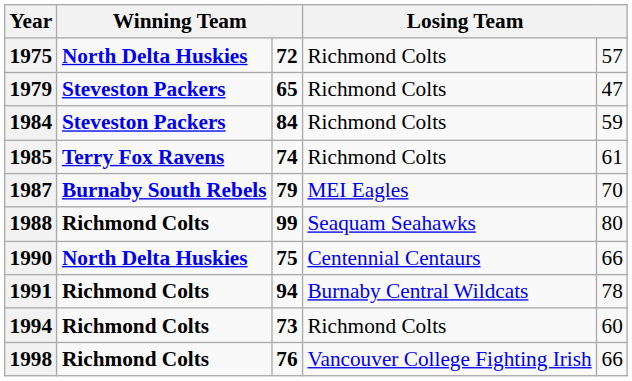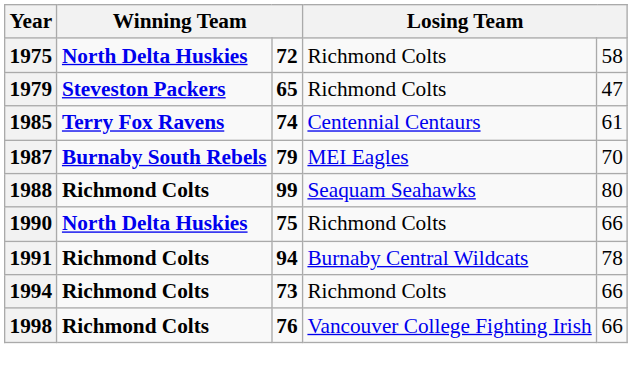1975 | column 5: 57 -> 58
- row: 1984 | Steveston Packers | 84 | Richmond Colts | 59
1985 | column 4: Richmond Colts -> Centennial Centaurs
1990 | column 4: Centennial Centaurs -> Richmond Colts
1994 | column 5: 60 -> 66
